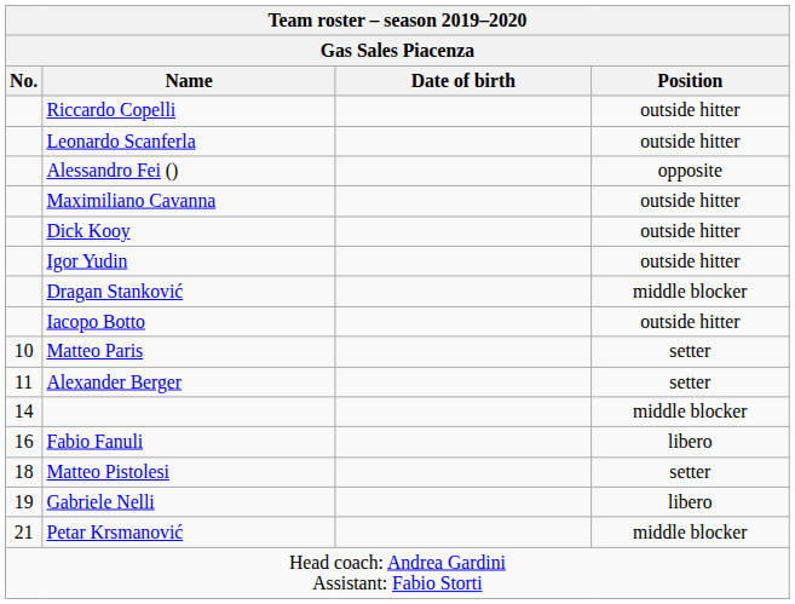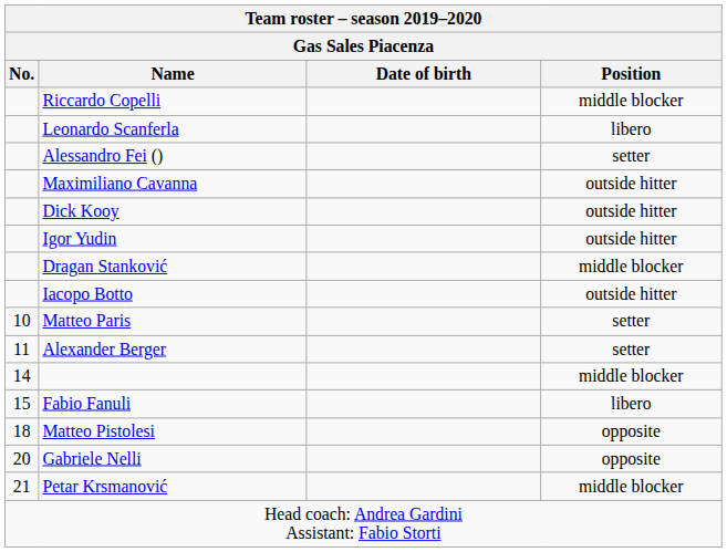Riccardo Copelli | Position: outside hitter -> middle blocker
Leonardo Scanferla | Position: outside hitter -> libero
Alessandro Fei () | Position: opposite -> setter
Fabio Fanuli | No.: 16 -> 15
Matteo Pistolesi | Position: setter -> opposite
Gabriele Nelli | No.: 19 -> 20
Gabriele Nelli | Position: libero -> opposite
